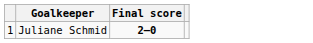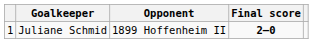+ column: Opponent | 1899 Hoffenheim II
